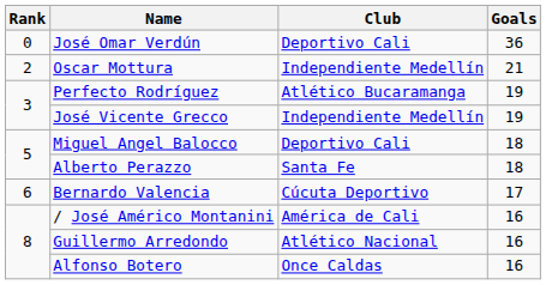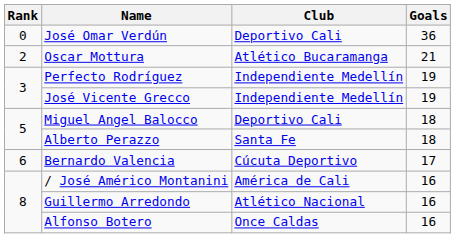Oscar Mottura | Club: Independiente Medellín -> Atlético Bucaramanga
Perfecto Rodríguez | Club: Atlético Bucaramanga -> Independiente Medellín
